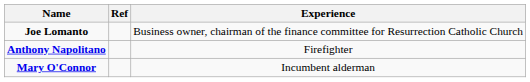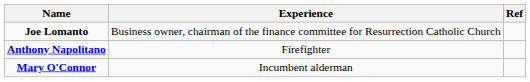columns swapped: Experience <-> Ref
